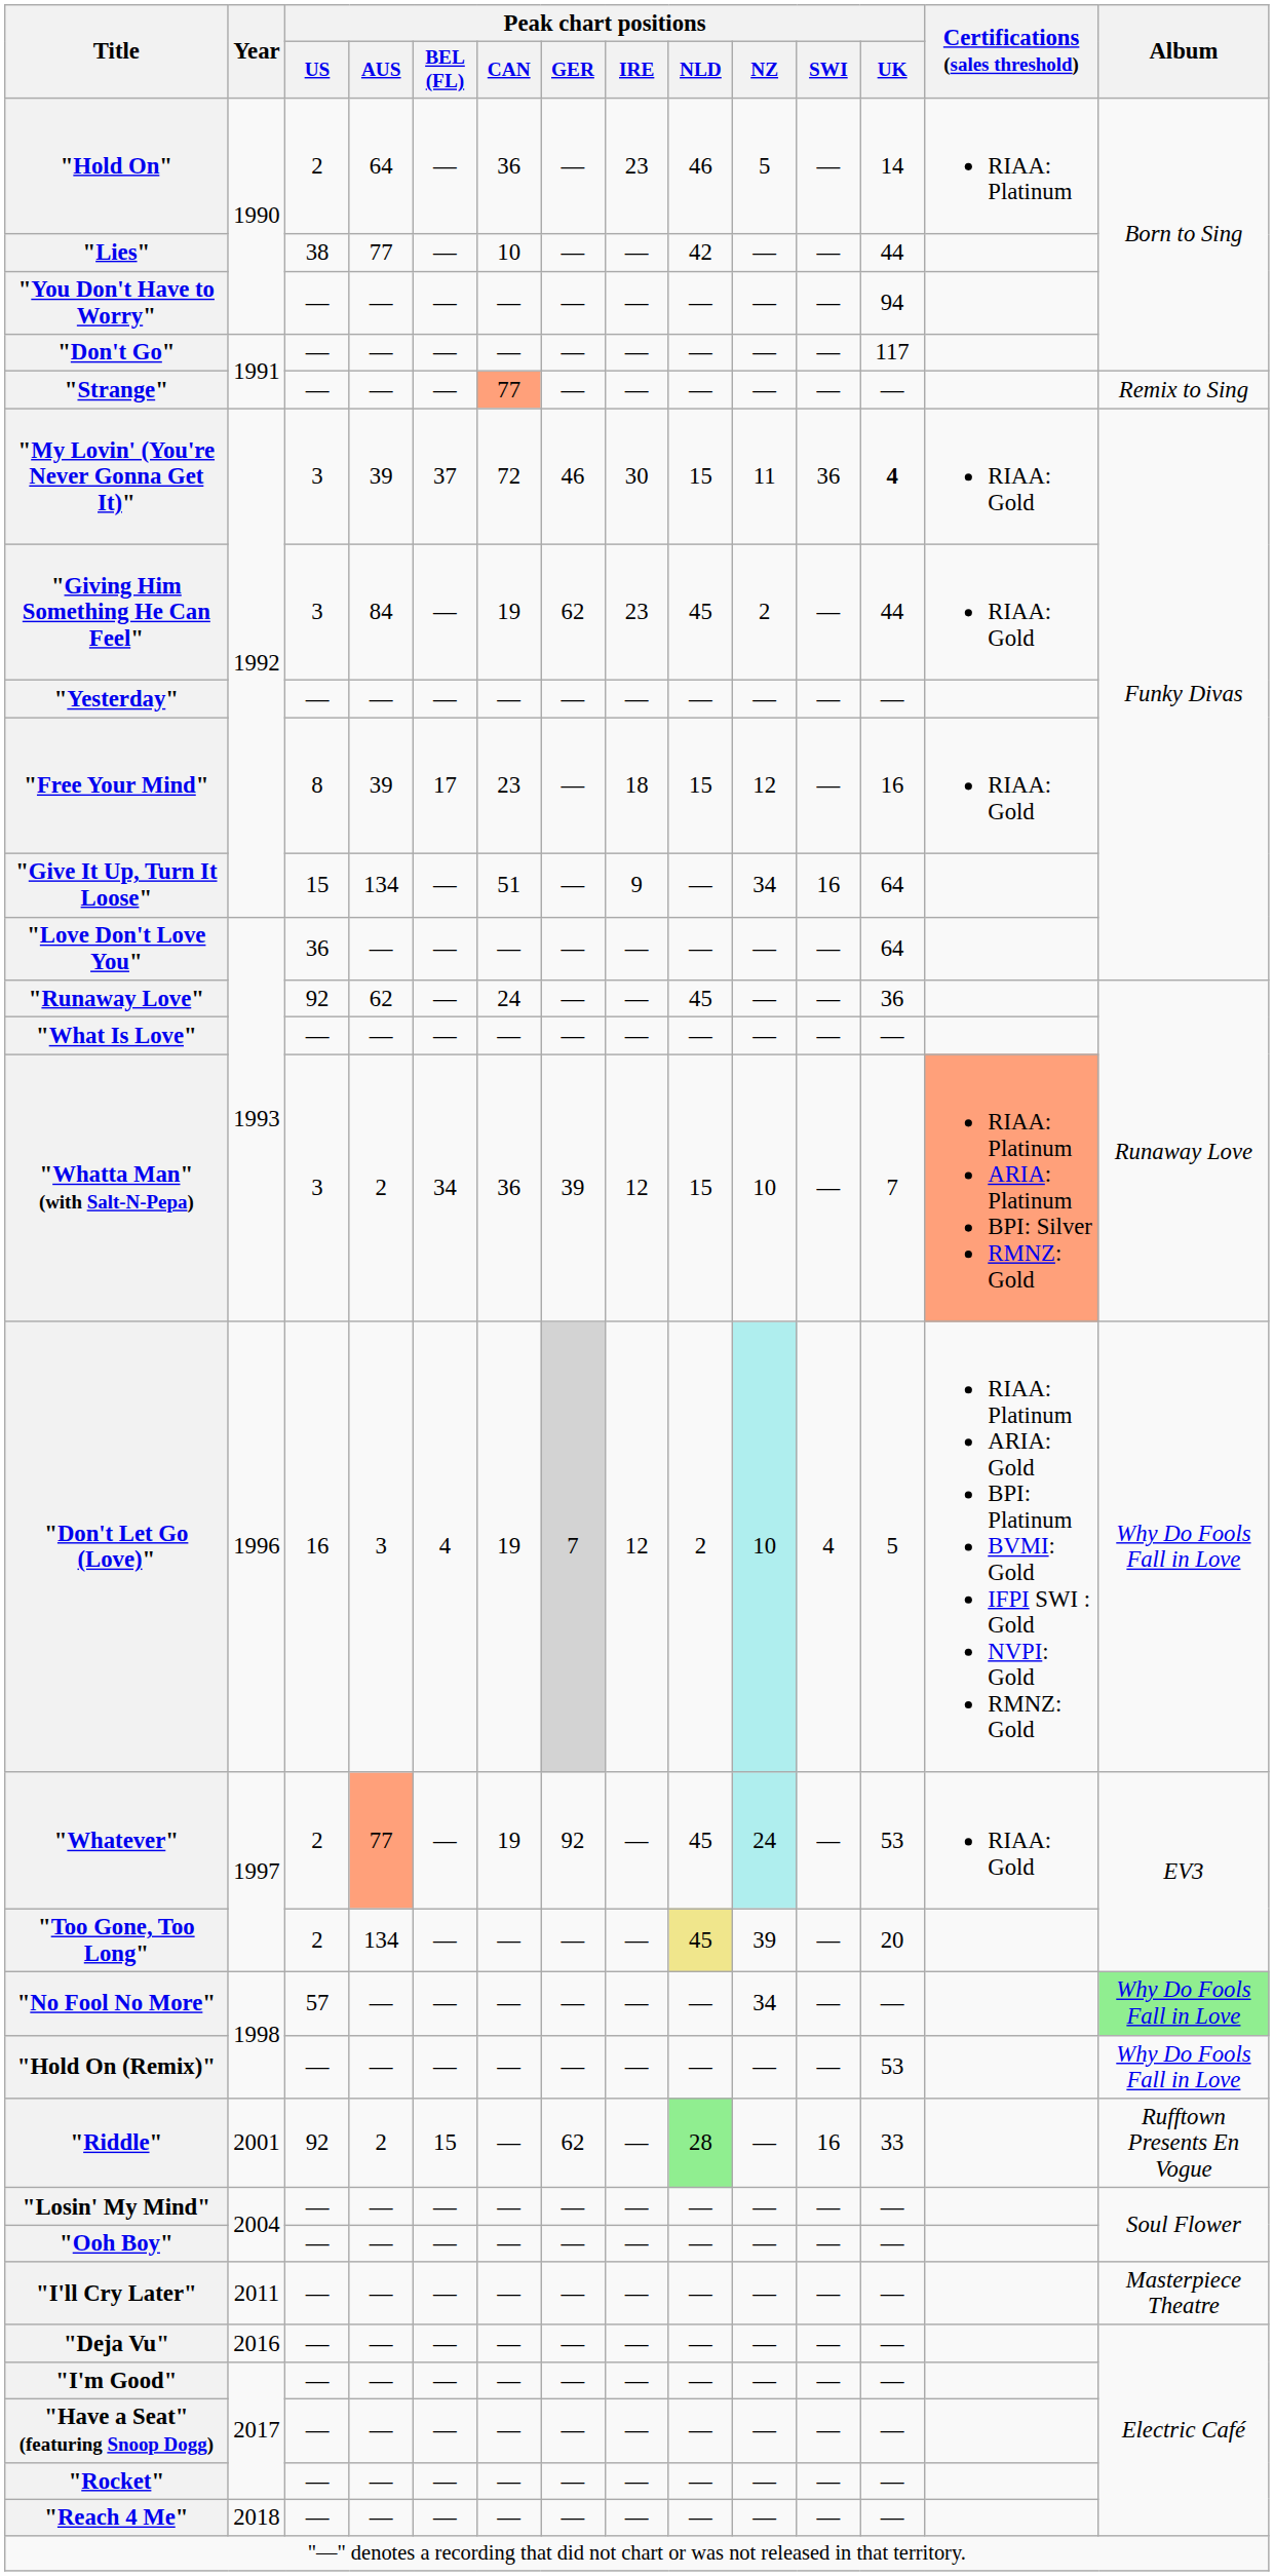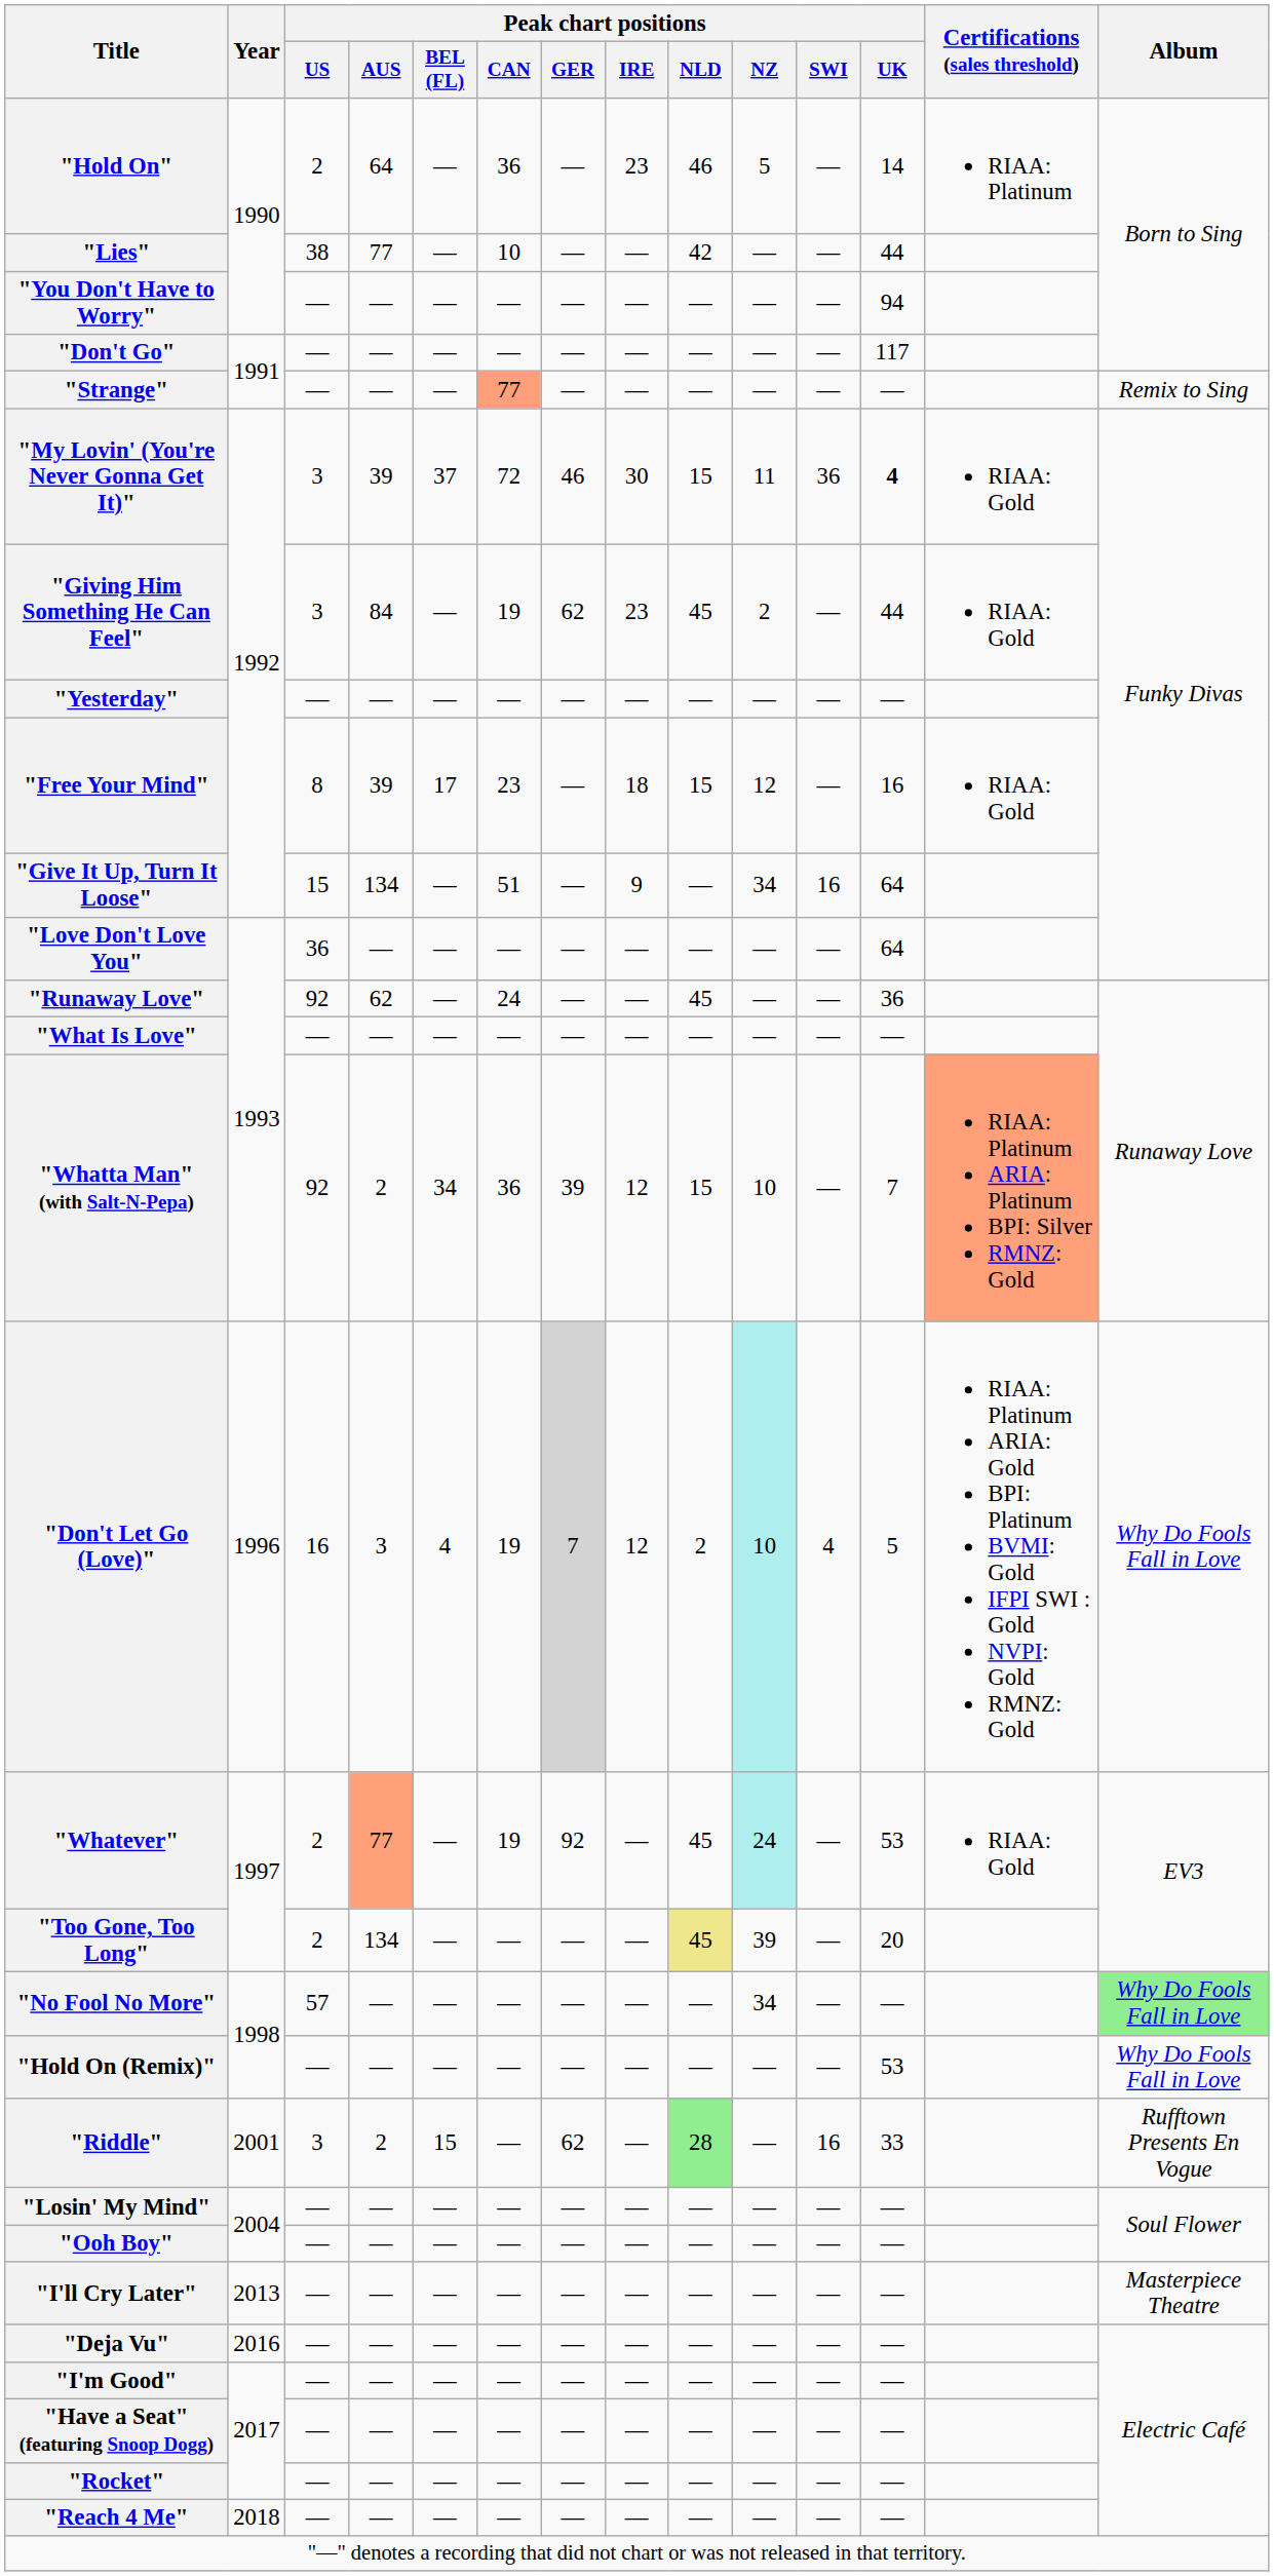"Whatta Man" (with Salt-N-Pepa) | Peak chart positions / US: 3 -> 92
"Riddle" | Peak chart positions / US: 92 -> 3
"I'll Cry Later" | Year: 2011 -> 2013
